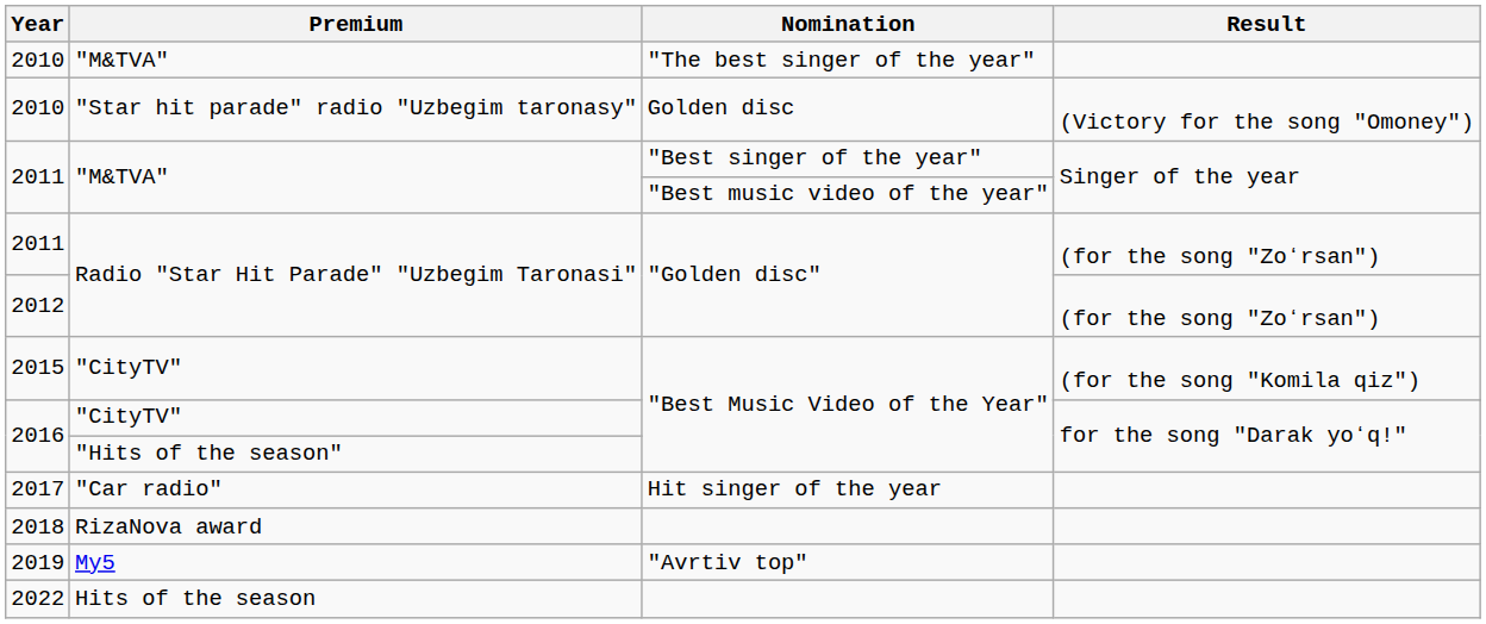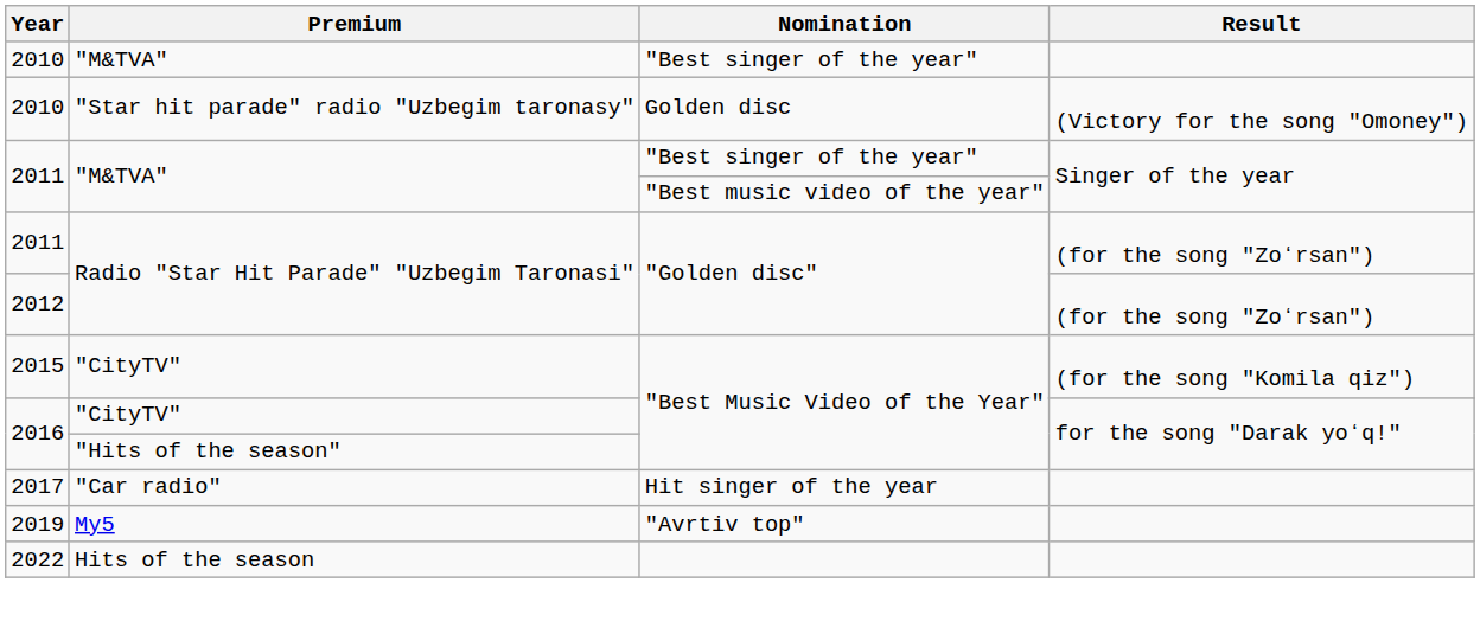2010 / "M&TVA" | Nomination: "The best singer of the year" -> "Best singer of the year"
- row: 2018 | RizaNova award
